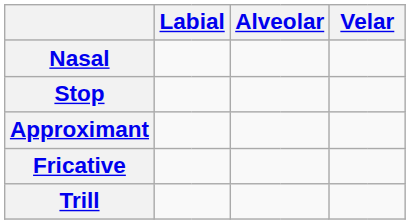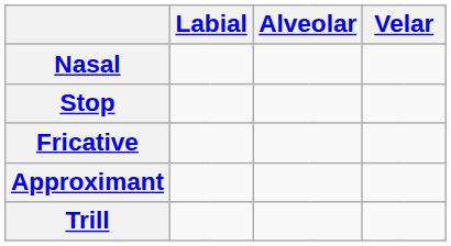rows swapped: Fricative <-> Approximant
